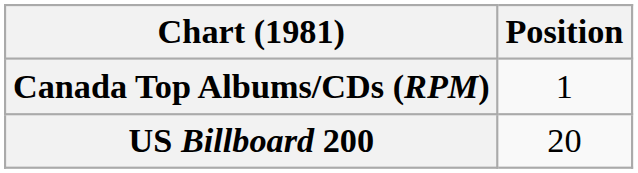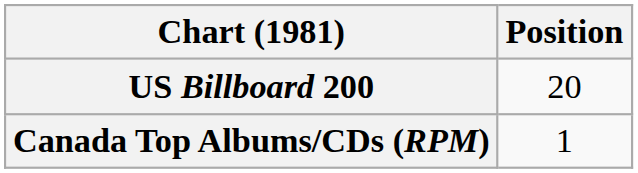rows swapped: Canada Top Albums/CDs (RPM) <-> US Billboard 200
